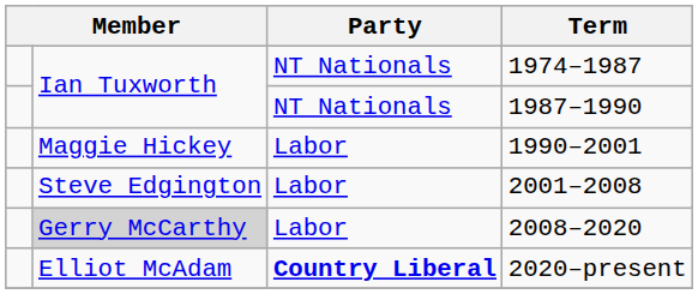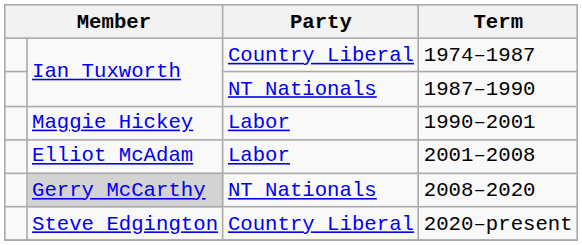1974–1987 | Party: NT Nationals -> Country Liberal
2001–2008 | column 2: Steve Edgington -> Elliot McAdam
2008–2020 | Party: Labor -> NT Nationals
2020–present | column 2: Elliot McAdam -> Steve Edgington
2020–present | Party: bold -> normal
